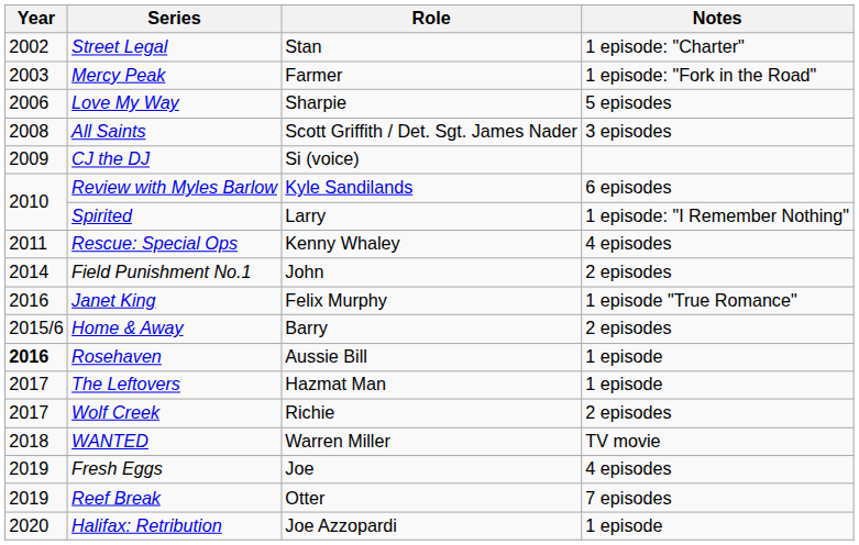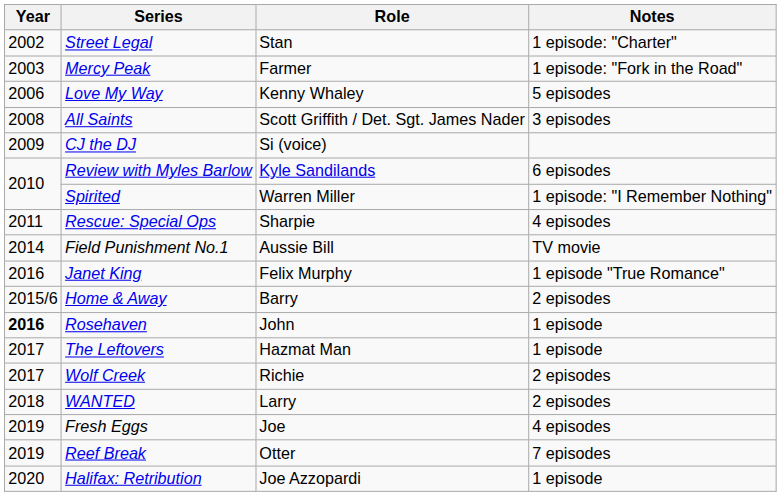Love My Way | Role: Sharpie -> Kenny Whaley
Spirited | Role: Larry -> Warren Miller
Rescue: Special Ops | Role: Kenny Whaley -> Sharpie
Field Punishment No.1 | Role: John -> Aussie Bill
Field Punishment No.1 | Notes: 2 episodes -> TV movie
Rosehaven | Role: Aussie Bill -> John
WANTED | Role: Warren Miller -> Larry
WANTED | Notes: TV movie -> 2 episodes
